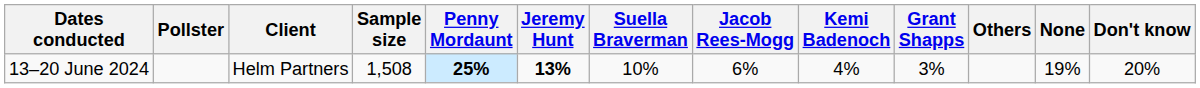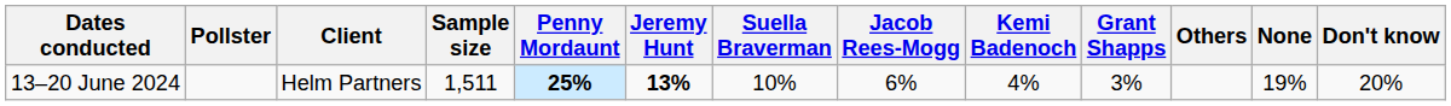13–20 June 2024 | Sample size: 1,508 -> 1,511
